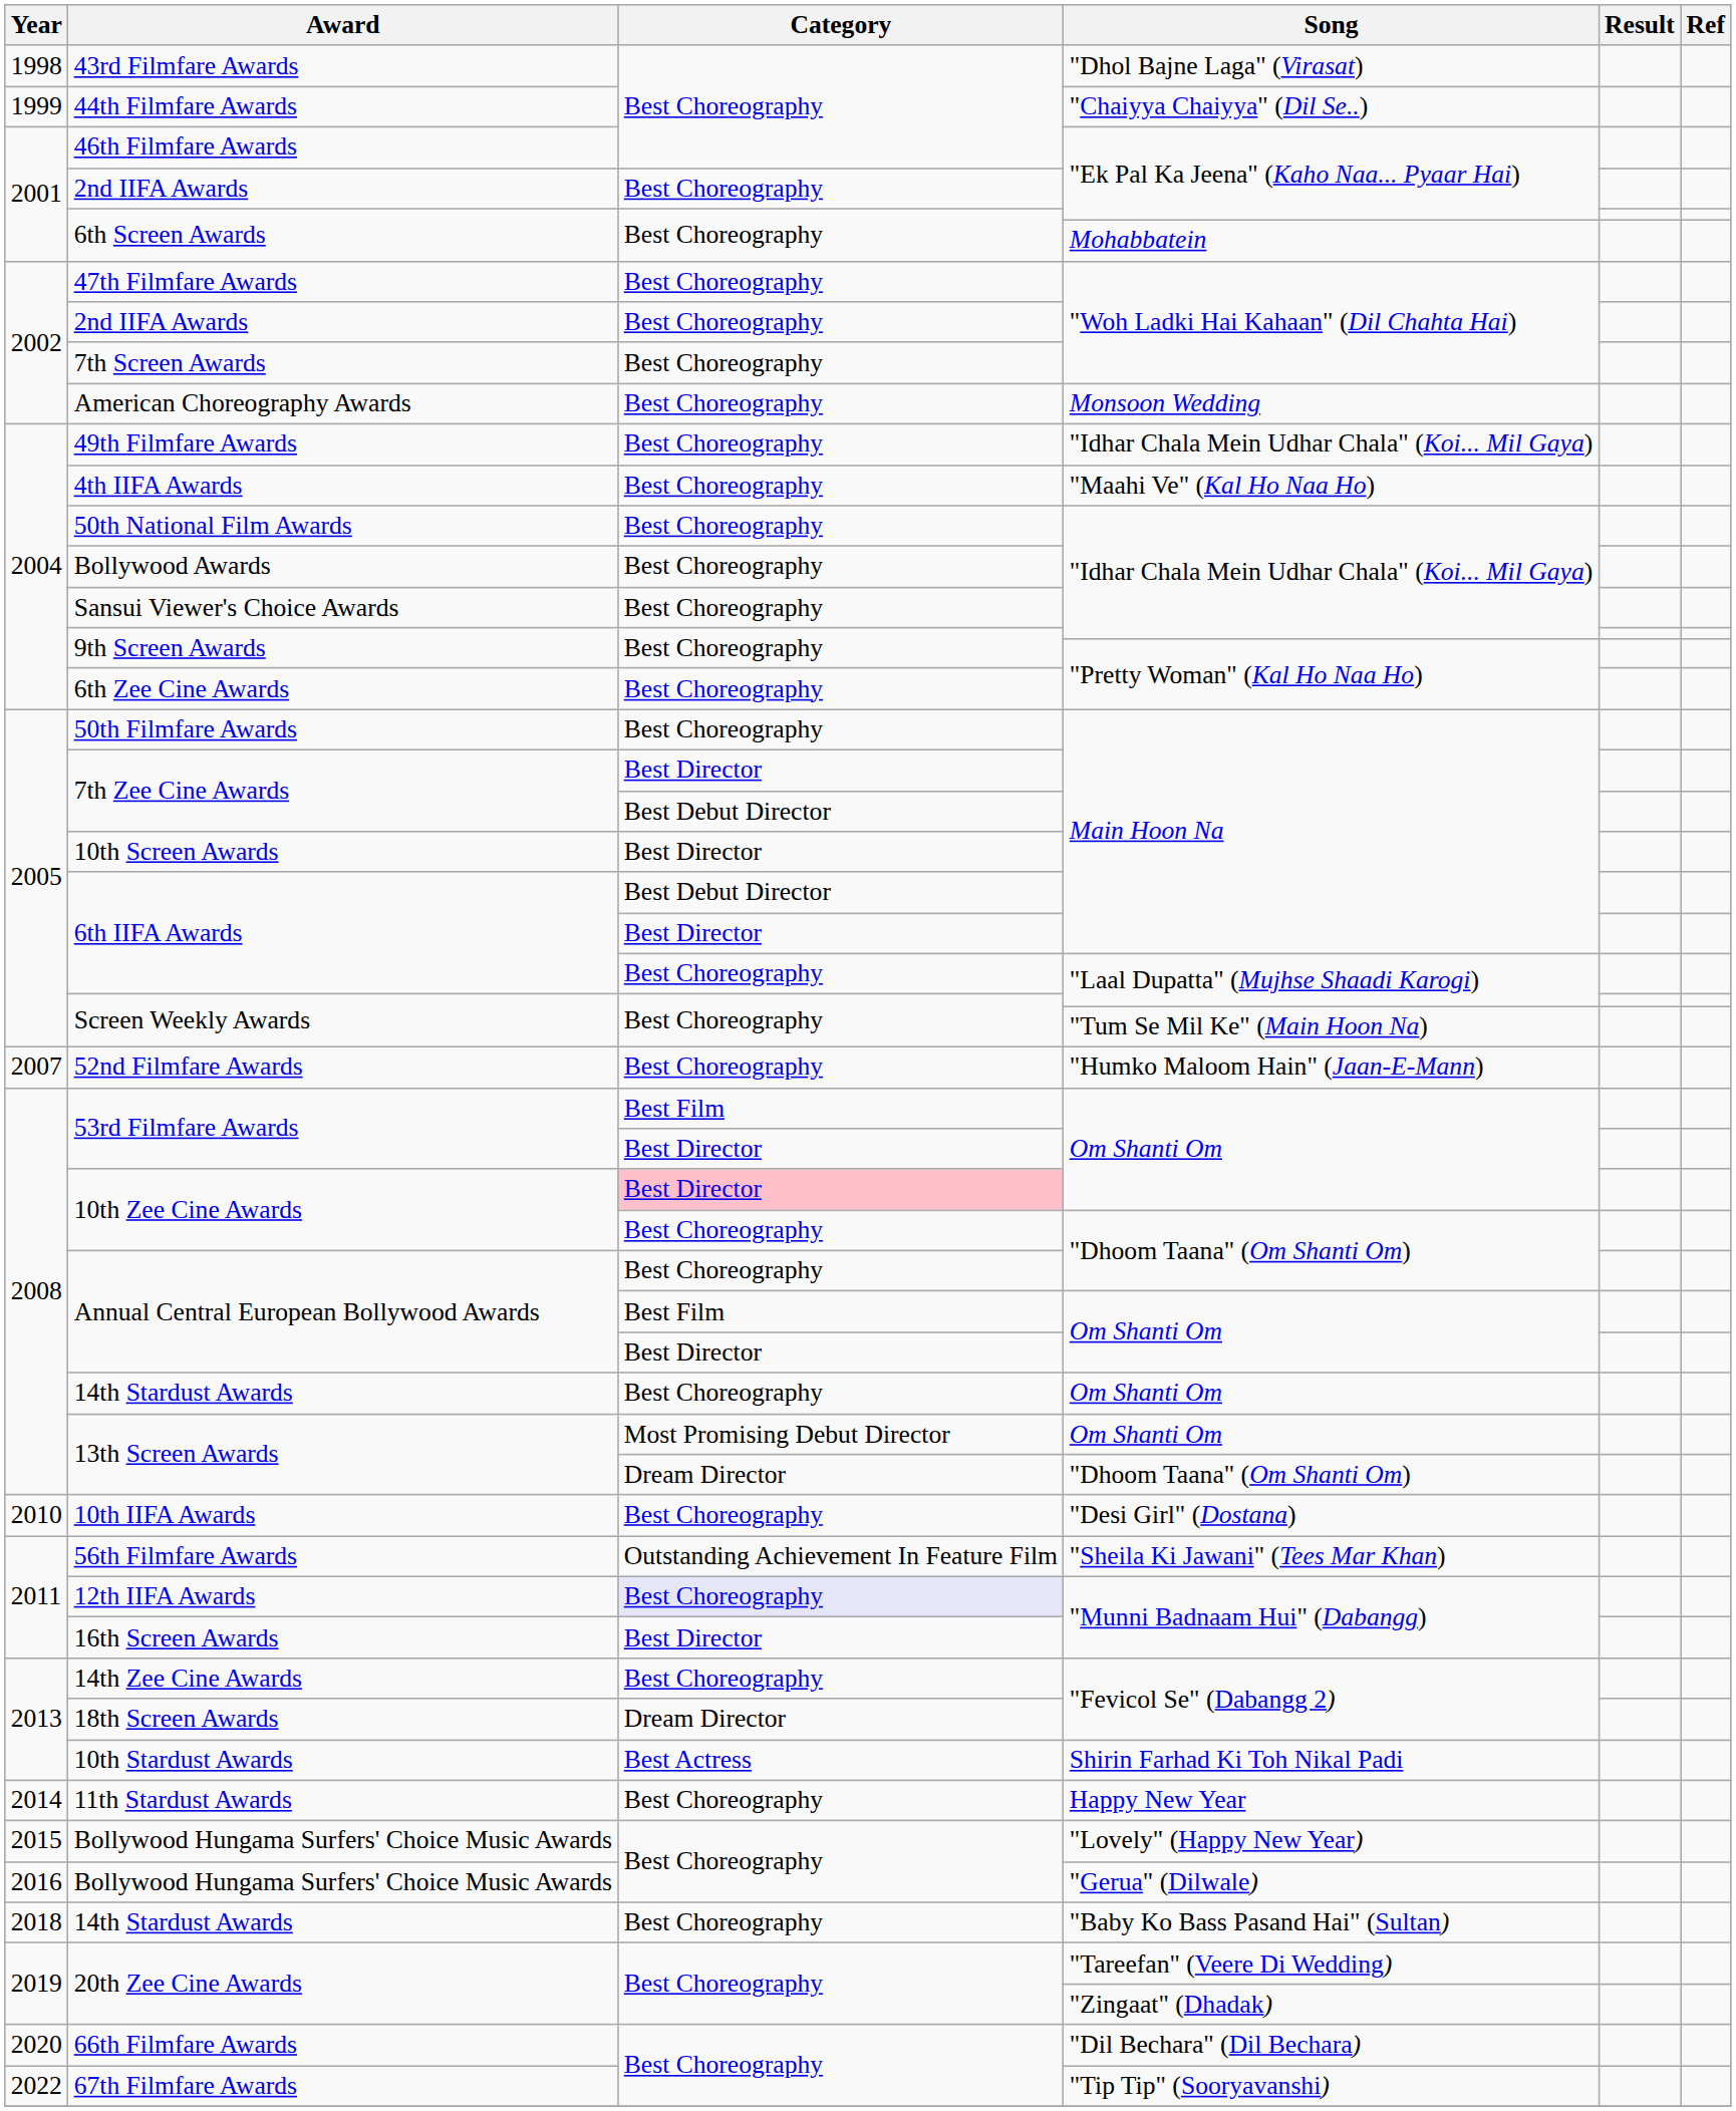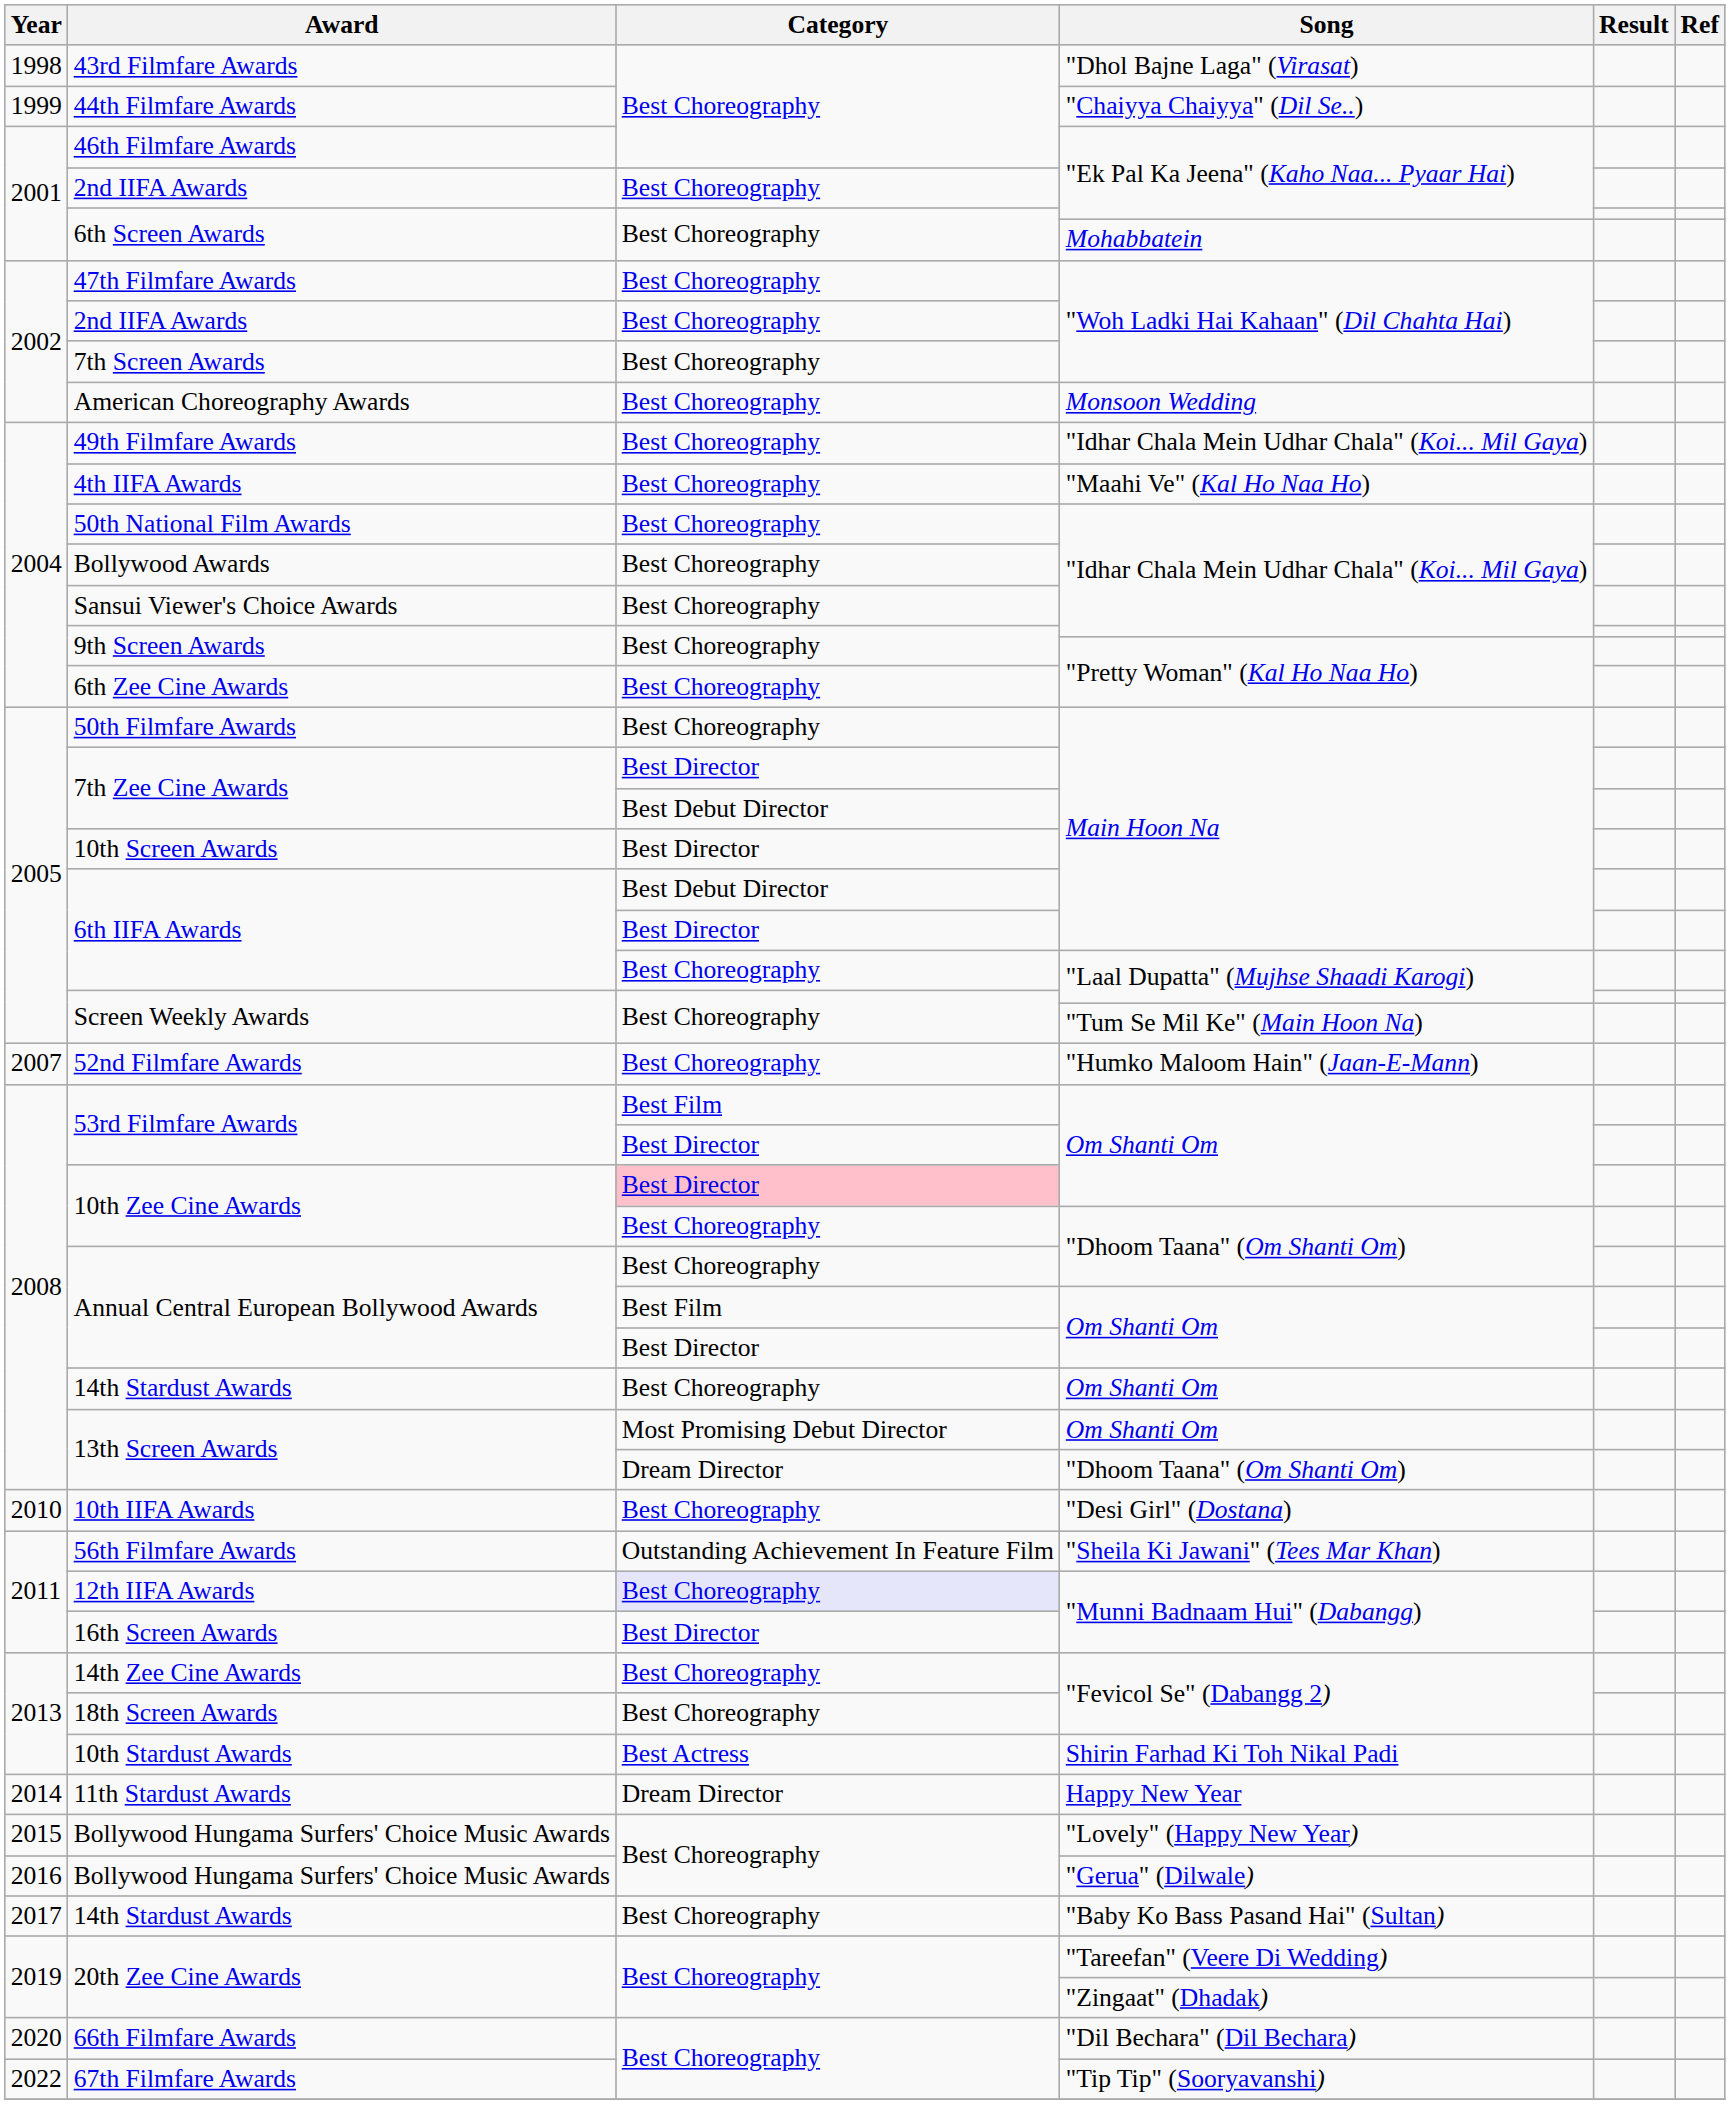18th Screen Awards | Category: Dream Director -> Best Choreography
11th Stardust Awards | Category: Best Choreography -> Dream Director
14th Stardust Awards / "Baby Ko Bass Pasand Hai" (Sultan) | Year: 2018 -> 2017
